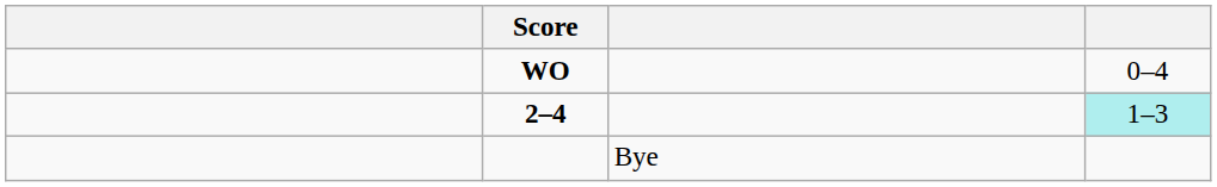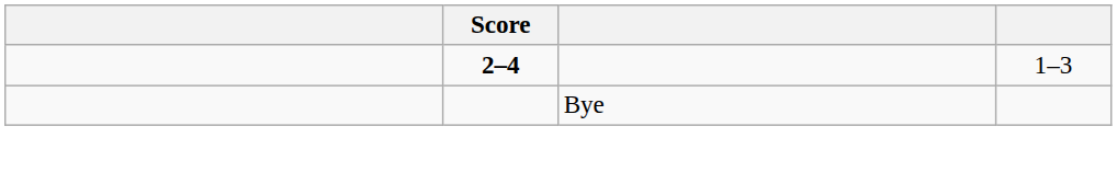- row: WO | 0–4
2–4 | column 4: paleturquoise background -> no background
